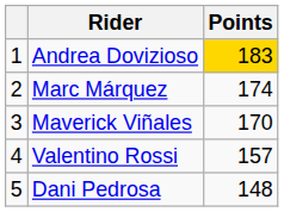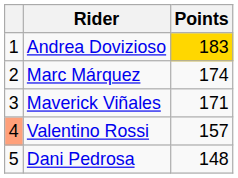Maverick Viñales | Points: 170 -> 171
Valentino Rossi | column 1: no background -> lightsalmon background
